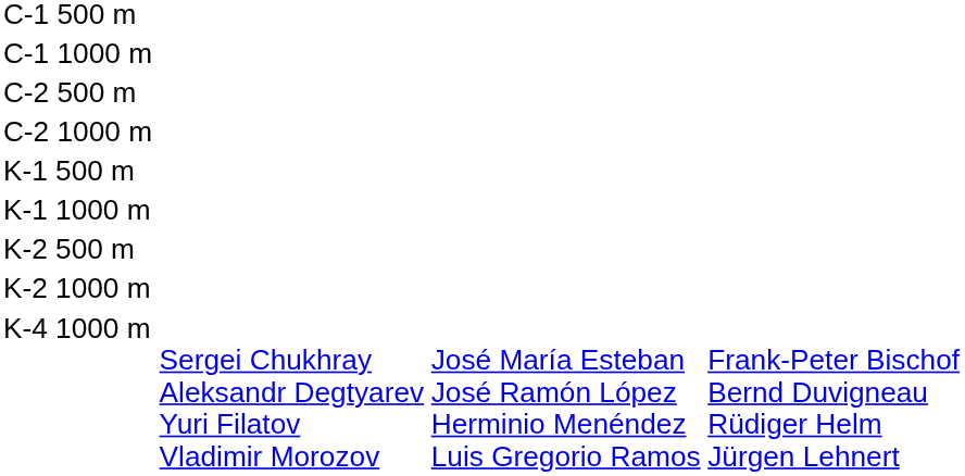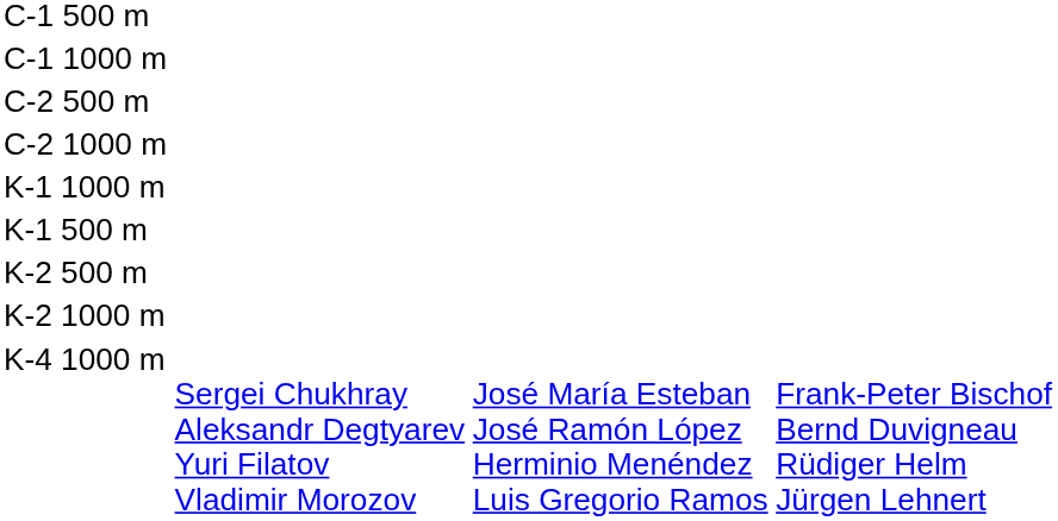rows swapped: K-1 500 m <-> K-1 1000 m
